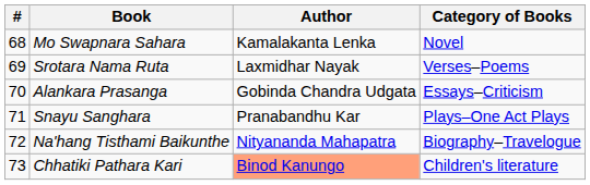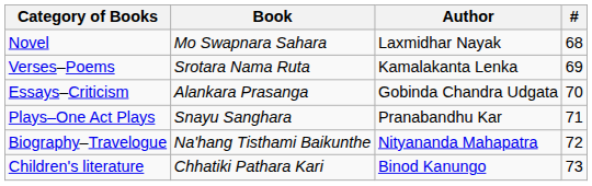columns swapped: # <-> Category of Books
Mo Swapnara Sahara | Author: Kamalakanta Lenka -> Laxmidhar Nayak
Srotara Nama Ruta | Author: Laxmidhar Nayak -> Kamalakanta Lenka
Chhatiki Pathara Kari | Author: lightsalmon background -> no background
